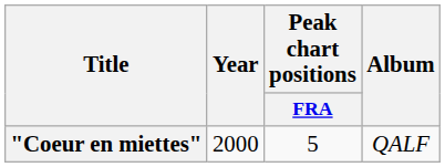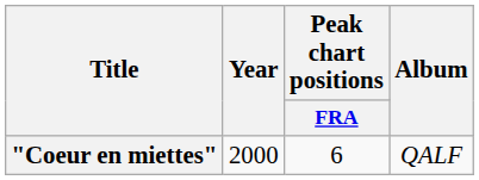"Coeur en miettes" | Peak chart positions / FRA: 5 -> 6
